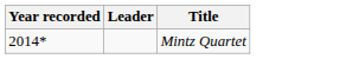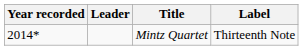+ column: Label | Thirteenth Note
